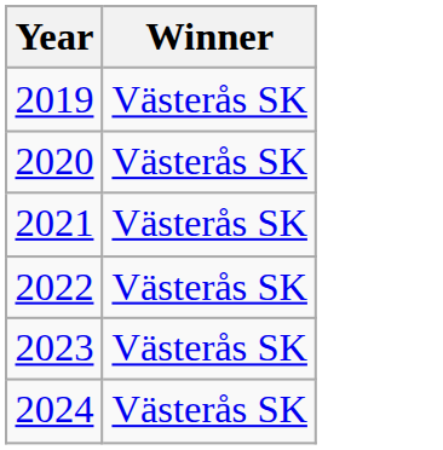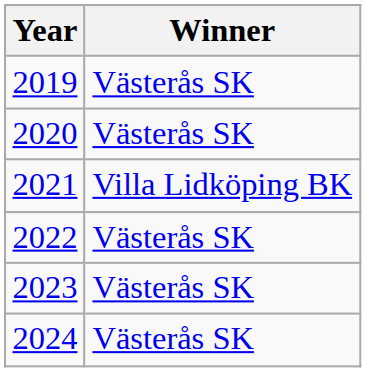2021 | Winner: Västerås SK -> Villa Lidköping BK
